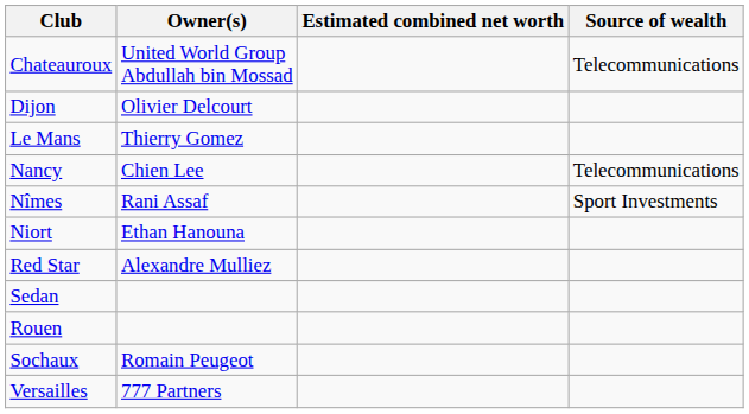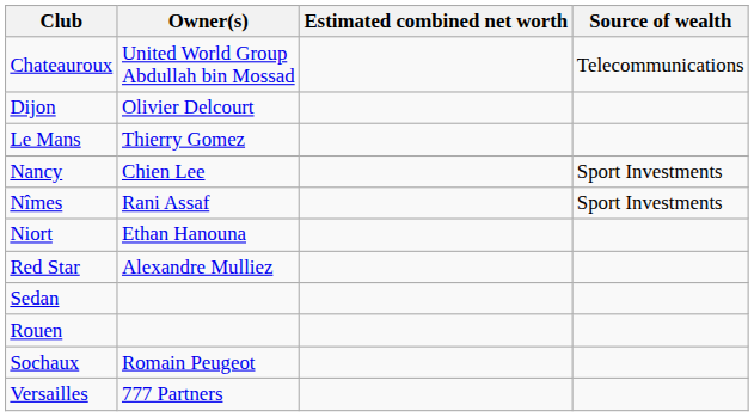Nancy | Source of wealth: Telecommunications -> Sport Investments
